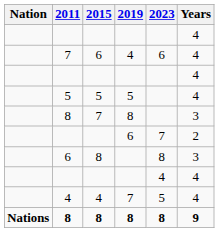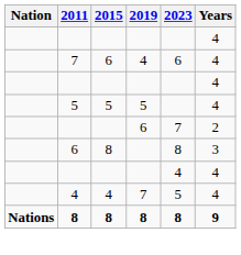- row: 8 | 7 | 8 | 3
